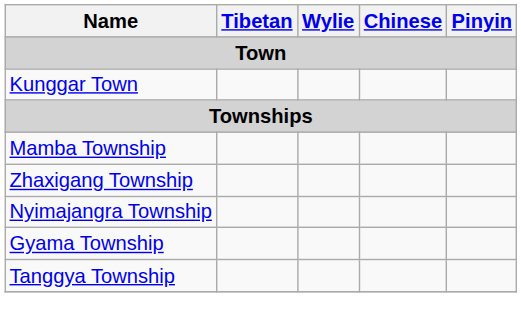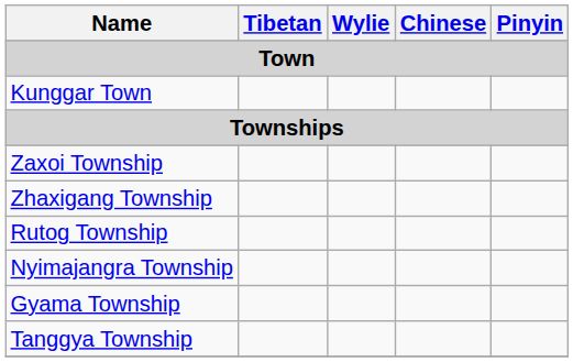+ row: Zaxoi Township
- row: Mamba Township
+ row: Rutog Township
